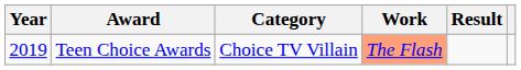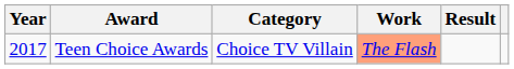Teen Choice Awards | Year: 2019 -> 2017
